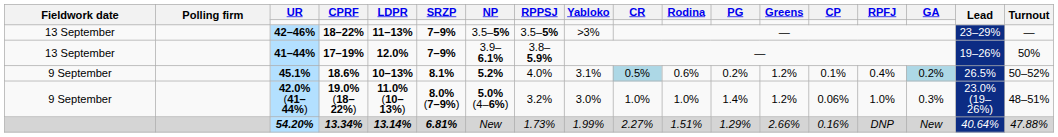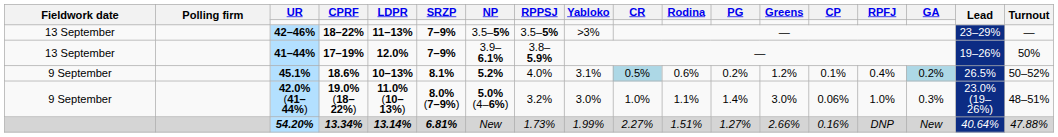42.0% (41–44%) | Rodina: 1.0% -> 1.1%
42.0% (41–44%) | Greens: 1.2% -> 3.0%
54.20% | PG: 1.29% -> 1.27%
